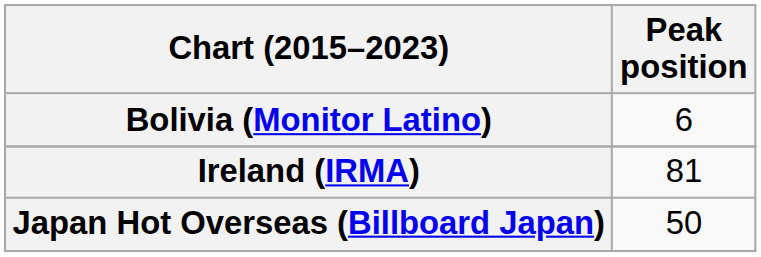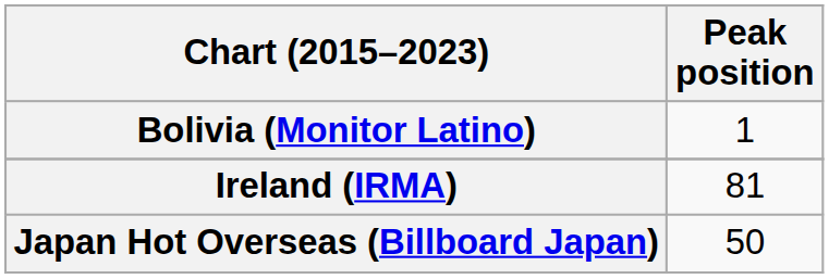Bolivia (Monitor Latino) | Peak position: 6 -> 1
